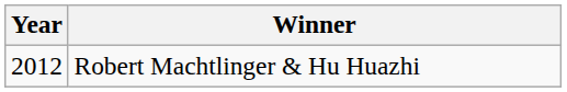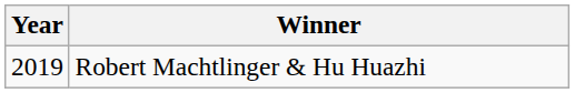Robert Machtlinger & Hu Huazhi | Year: 2012 -> 2019
